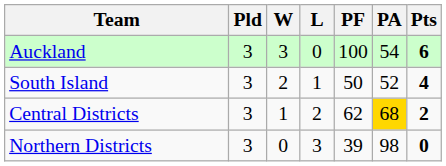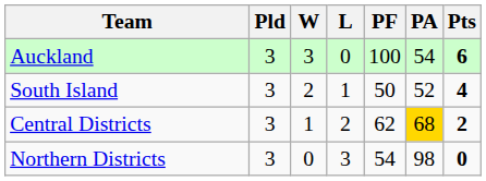Northern Districts | PF: 39 -> 54
